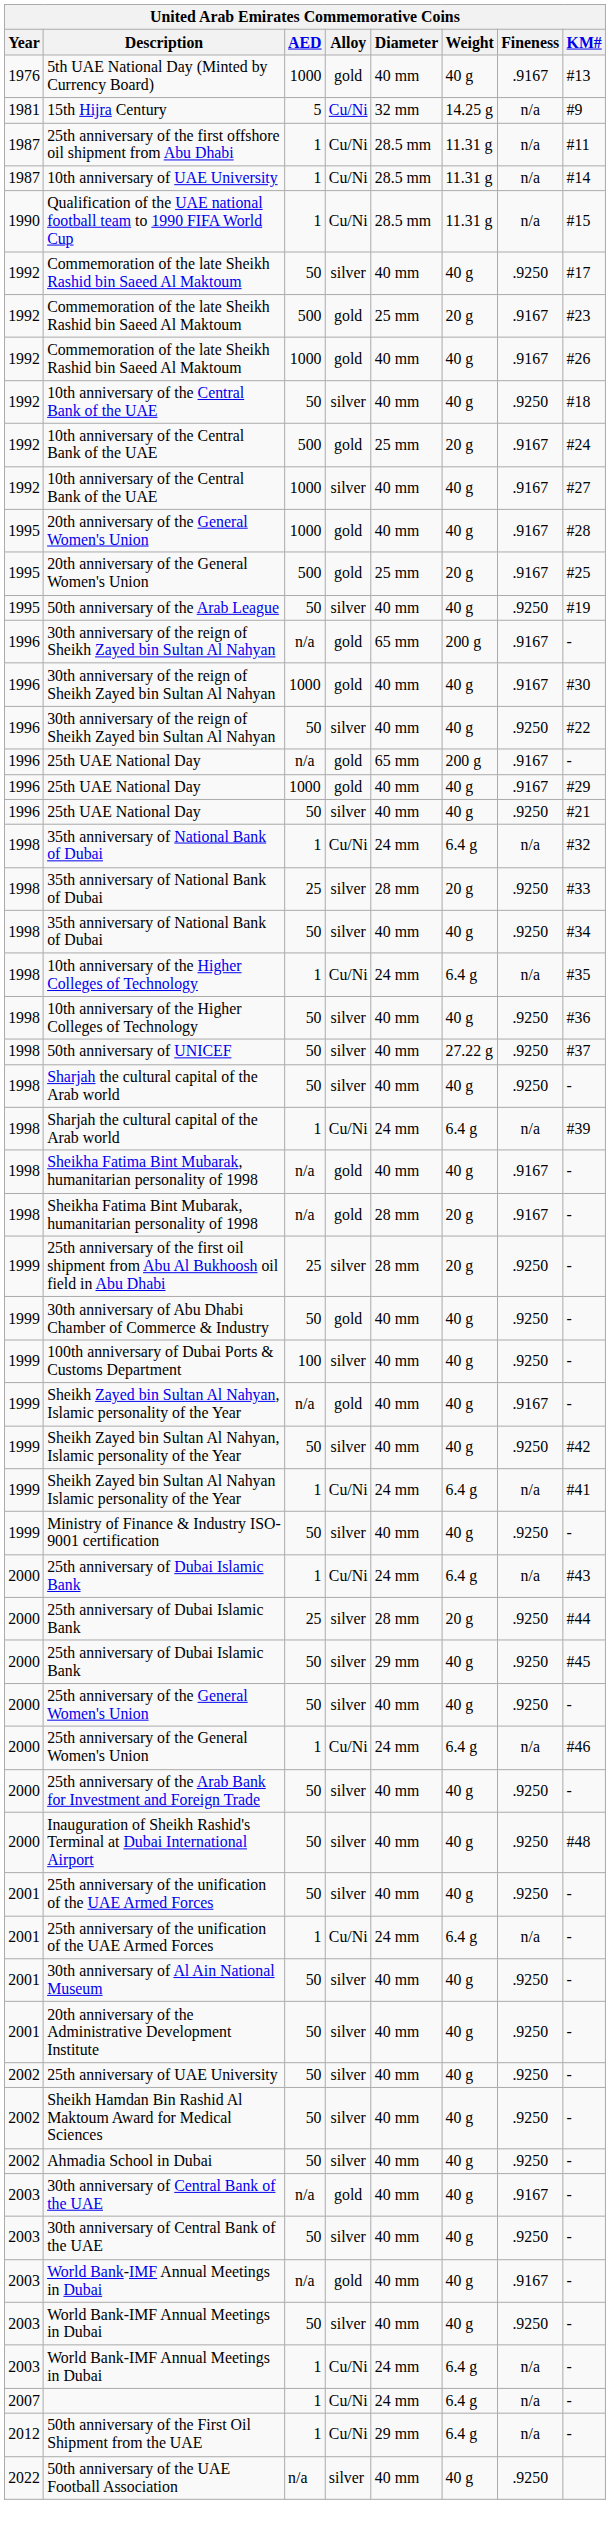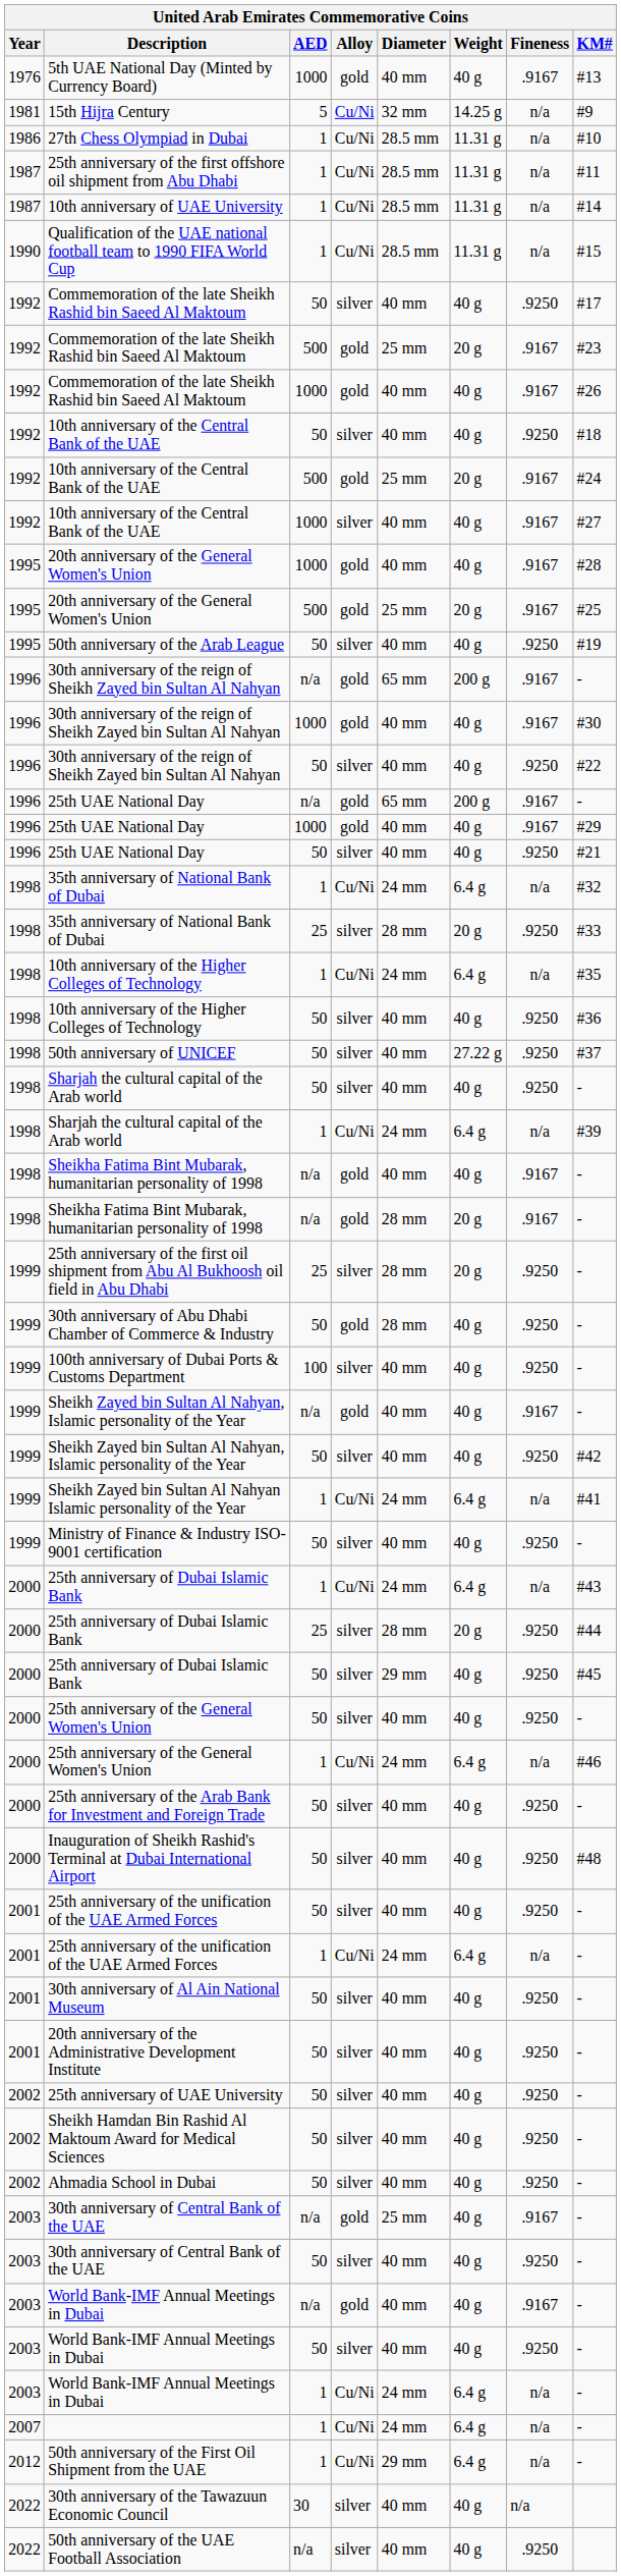+ row: 1986 | 27th Chess Olympiad in Dubai | 1 | Cu/Ni | 28.5 mm | 11.31 g | n/a | #10
- row: 1998 | 35th anniversary of National Bank of Dubai | 50 | silver | 40 mm | 40 g | .9250 | #34
30th anniversary of Abu Dhabi Chamber of Commerce & Industry | Diameter: 40 mm -> 28 mm
30th anniversary of Central Bank of the UAE / n/a | Diameter: 40 mm -> 25 mm
+ row: 2022 | 30th anniversary of the Tawazuun Economic Council | 30 | silver | 40 mm | 40 g | n/a
